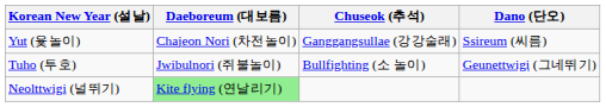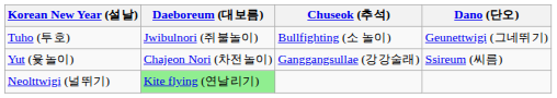rows swapped: Yut (윷놀이) <-> Tuho (투호)
